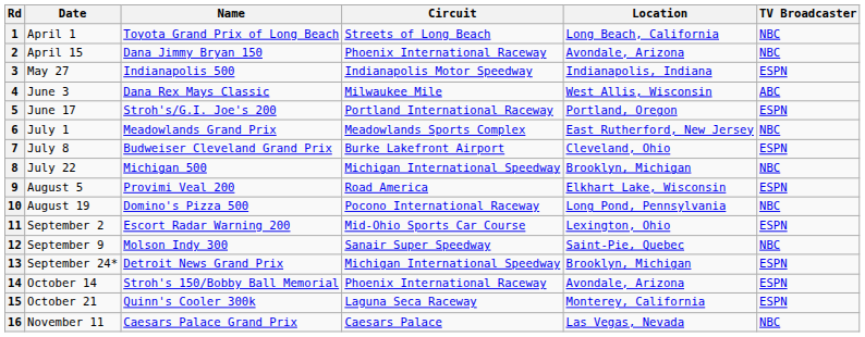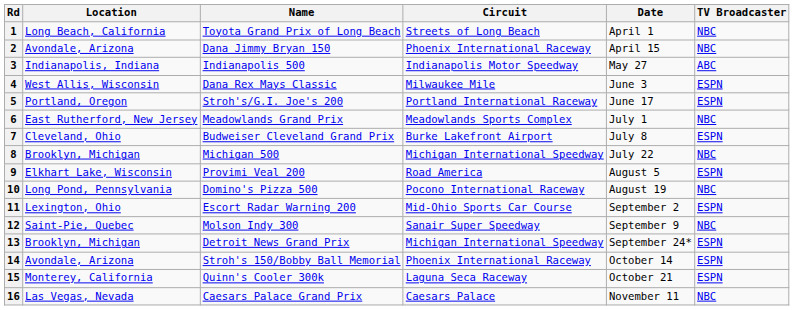columns swapped: Date <-> Location
3 | TV Broadcaster: ESPN -> ABC
4 | TV Broadcaster: ABC -> ESPN
